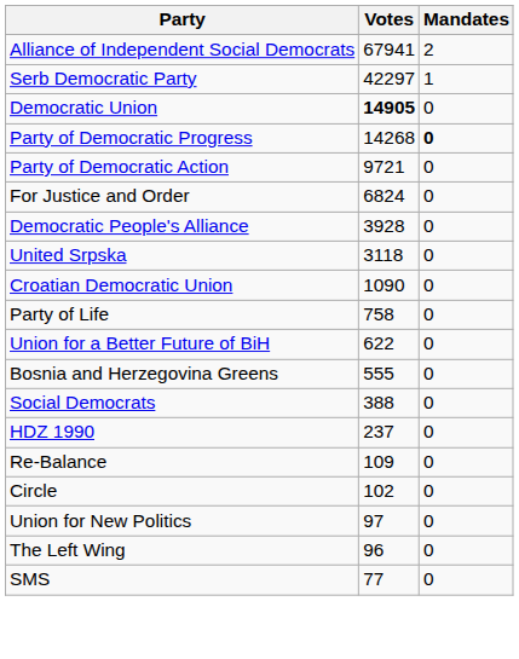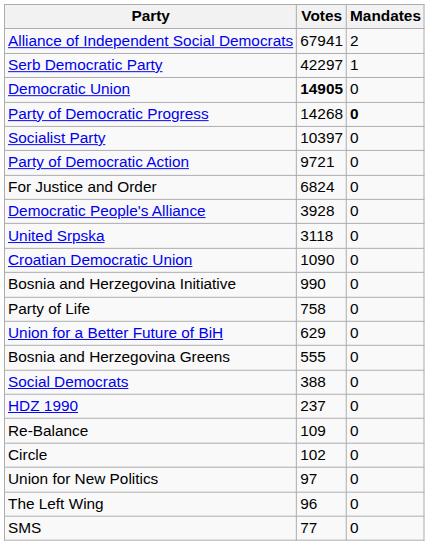+ row: Socialist Party | 10397 | 0
+ row: Bosnia and Herzegovina Initiative | 990 | 0
Union for a Better Future of BiH | Votes: 622 -> 629
